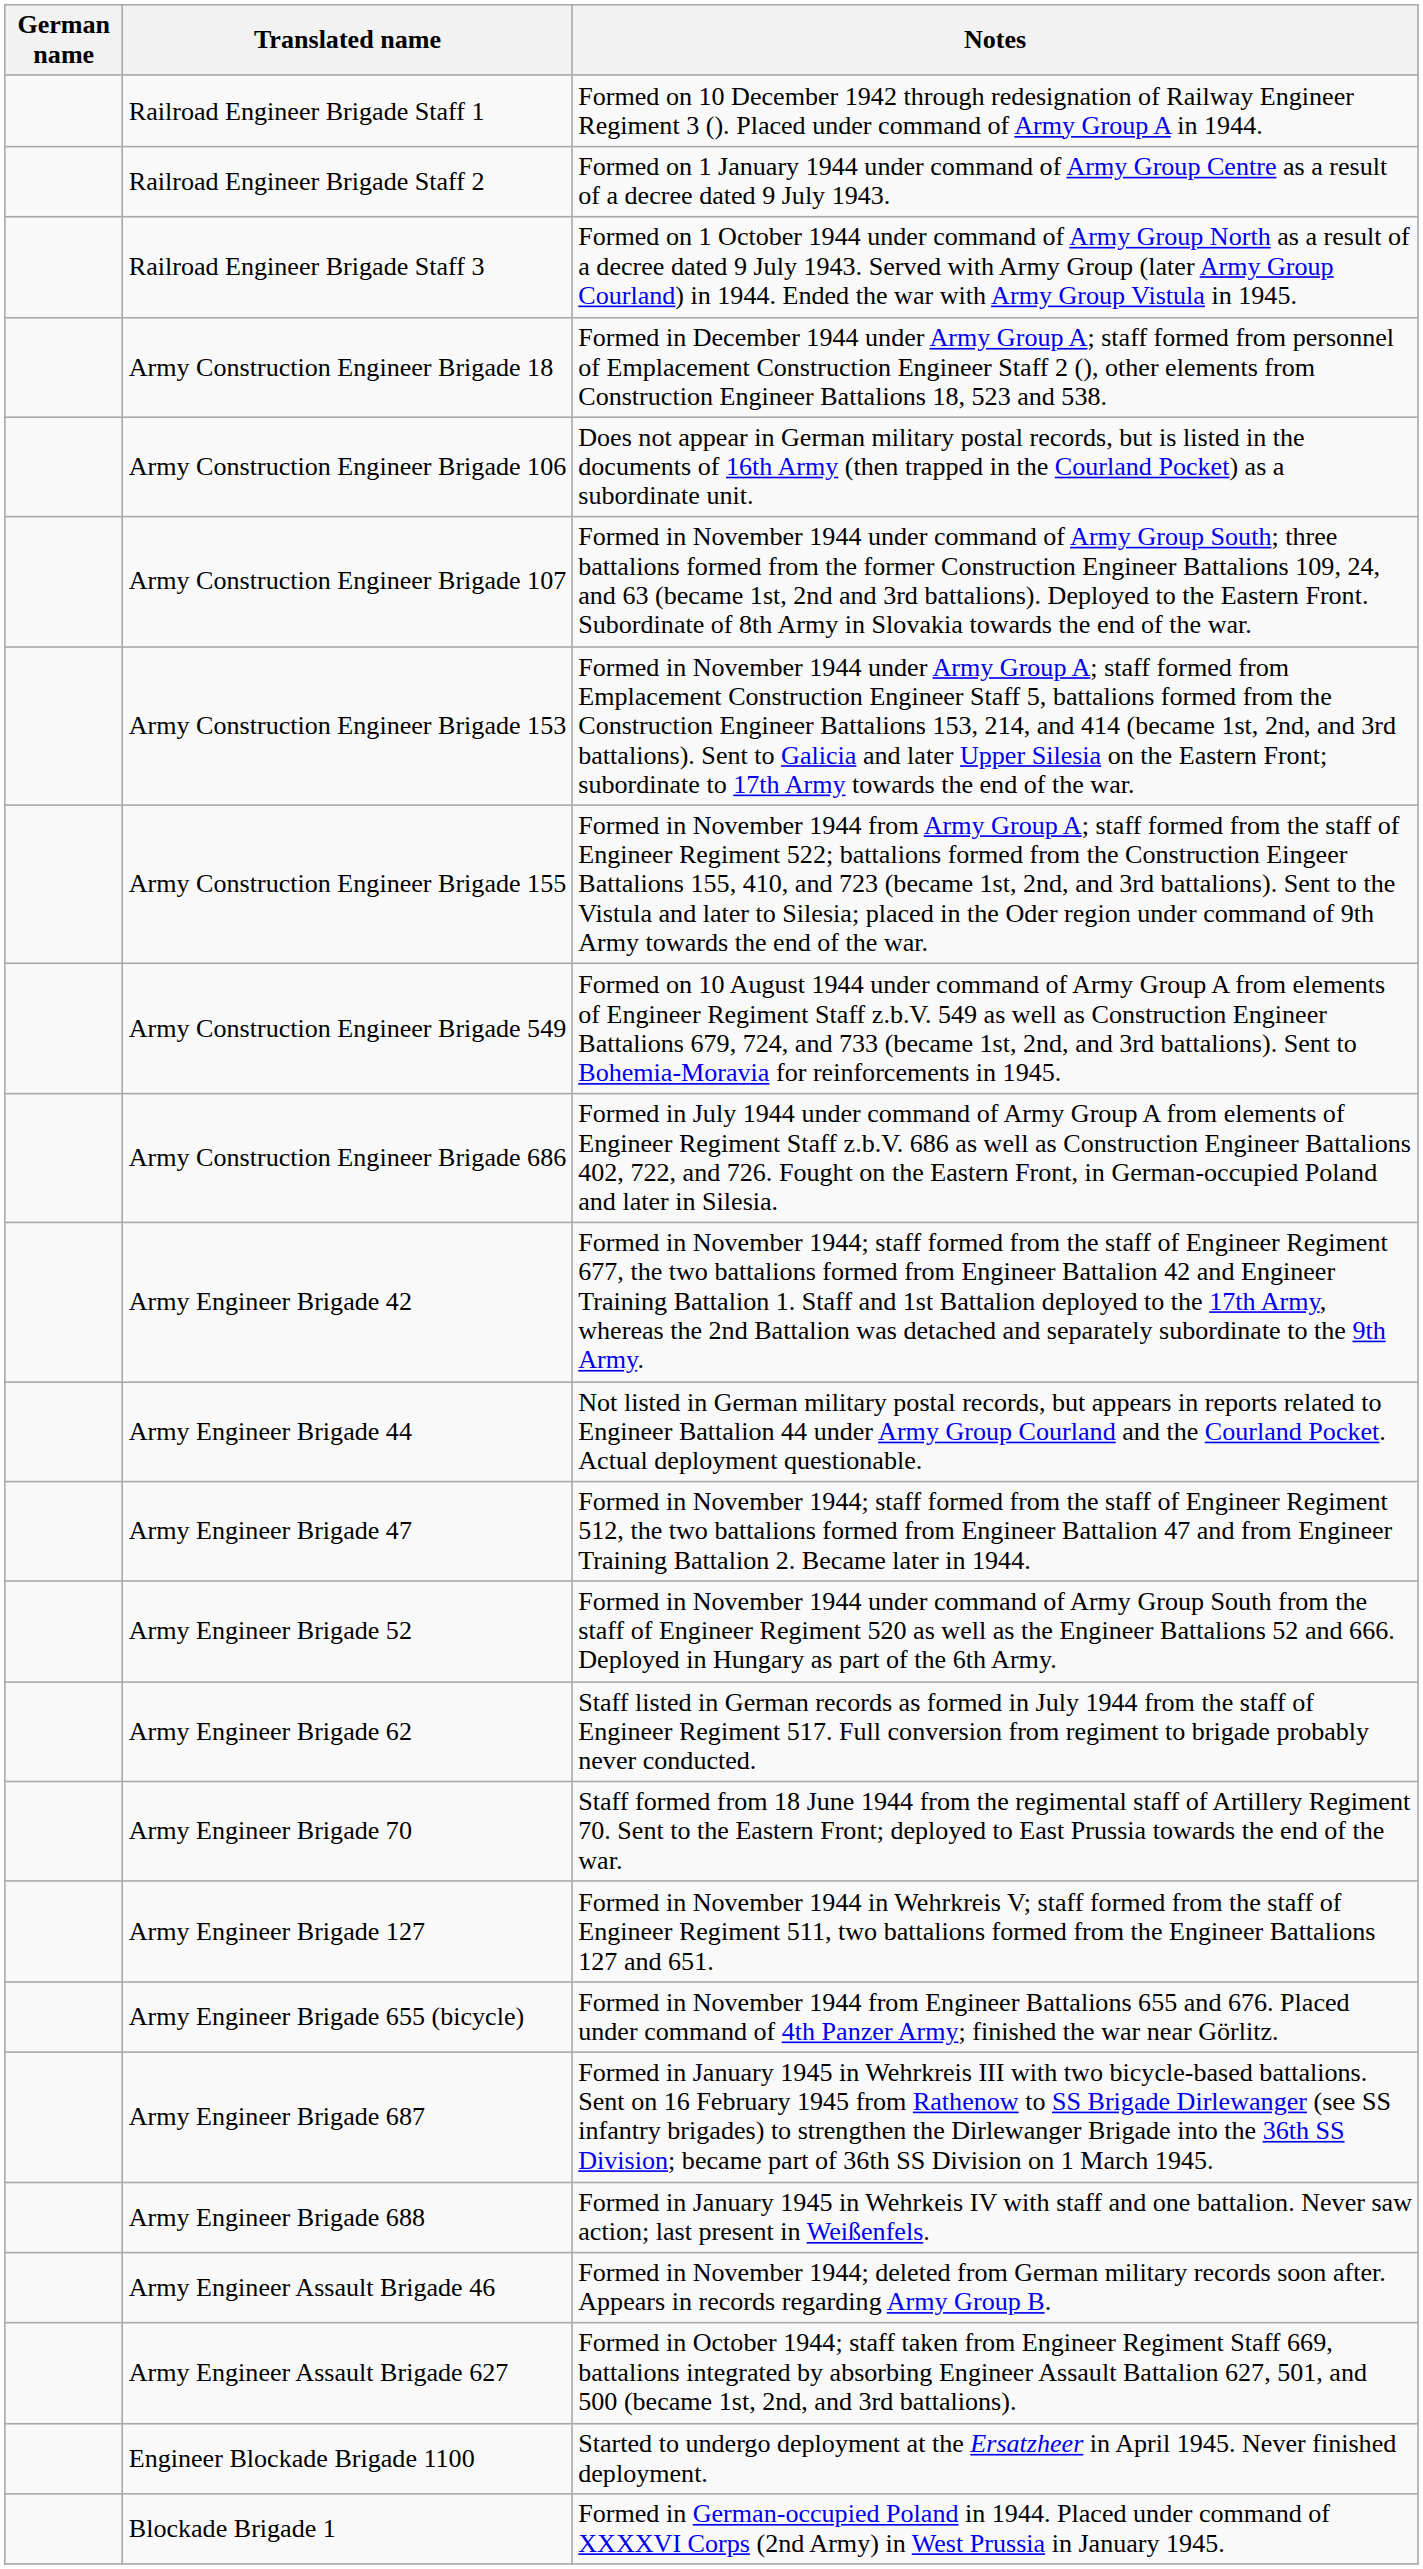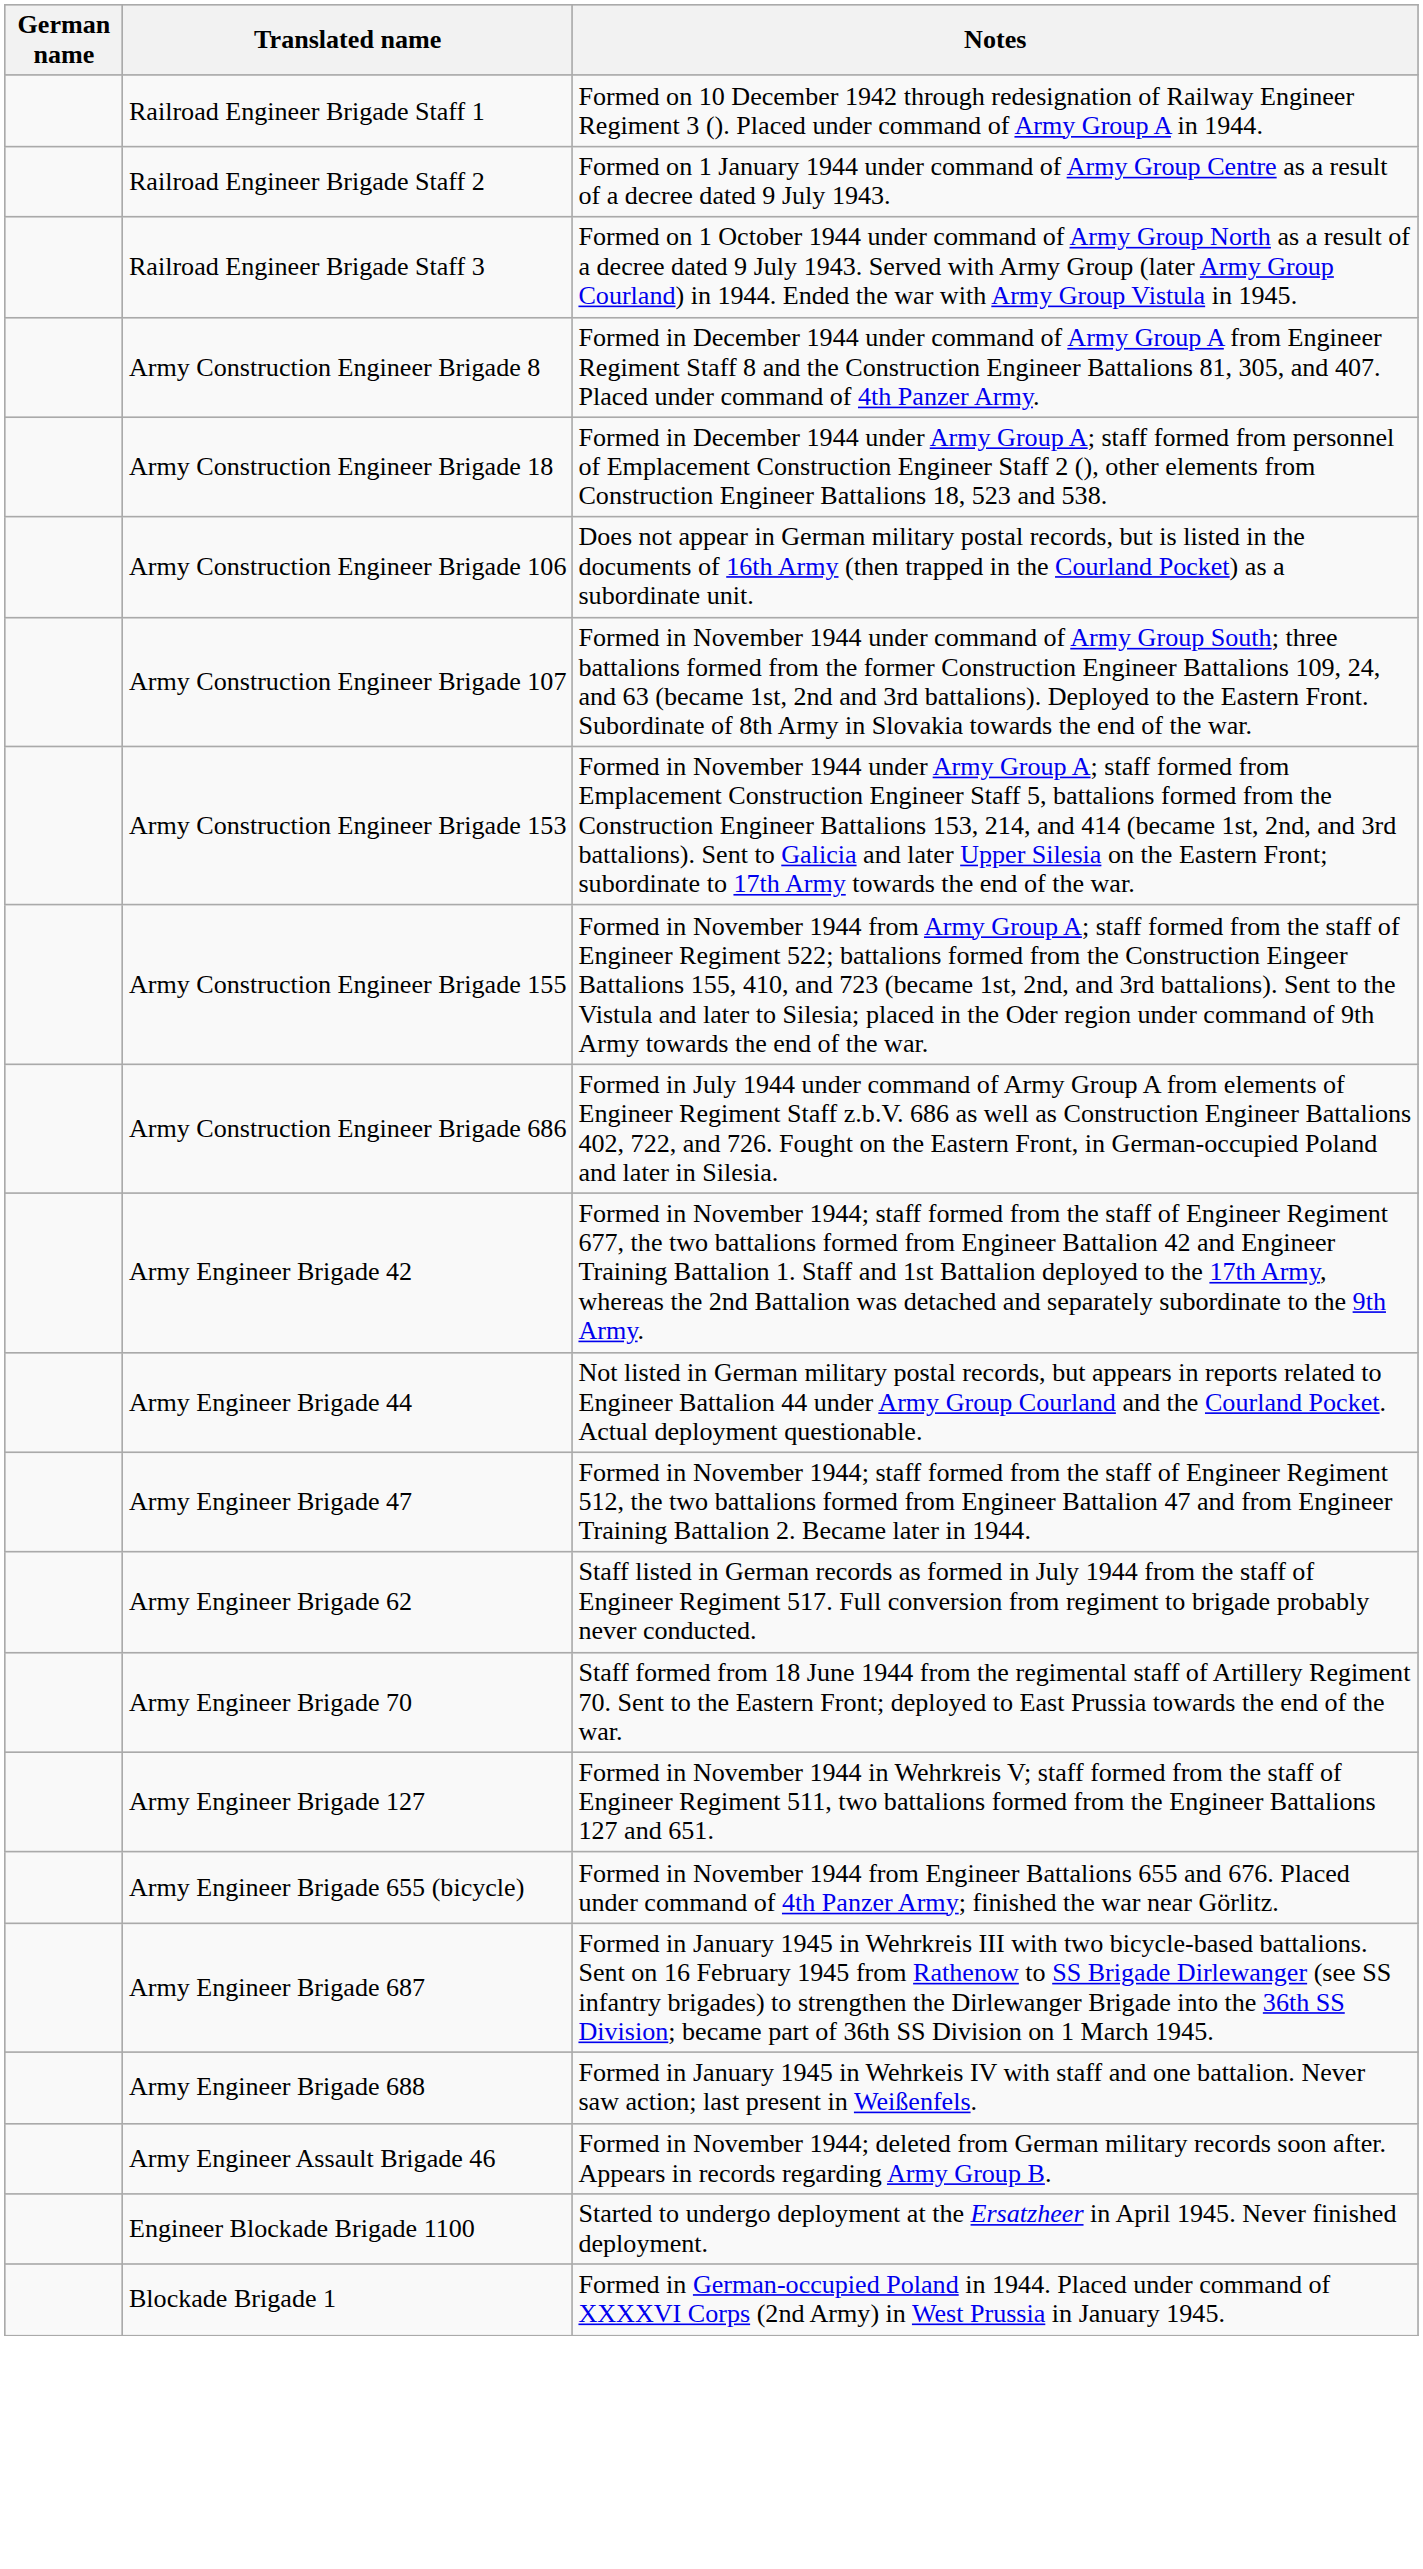+ row: Army Construction Engineer Brigade 8 | Formed in December 1944 under command of Army Group A from Engineer Regiment Staff 8 and the Construction Engineer Battalions 81, 305, and 407. Placed under command of 4th Panzer Army.
- row: Army Construction Engineer Brigade 549 | Formed on 10 August 1944 under command of Army Group A from elements of Engineer Regiment Staff z.b.V. 549 as well as Construction Engineer Battalions 679, 724, and 733 (became 1st, 2nd, and 3rd battalions). Sent to Bohemia-Moravia for reinforcements in 1945.
- row: Army Engineer Brigade 52 | Formed in November 1944 under command of Army Group South from the staff of Engineer Regiment 520 as well as the Engineer Battalions 52 and 666. Deployed in Hungary as part of the 6th Army.
- row: Army Engineer Assault Brigade 627 | Formed in October 1944; staff taken from Engineer Regiment Staff 669, battalions integrated by absorbing Engineer Assault Battalion 627, 501, and 500 (became 1st, 2nd, and 3rd battalions).
